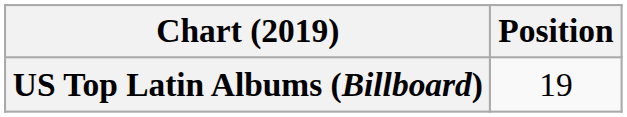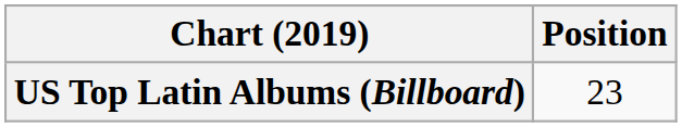US Top Latin Albums (Billboard) | Position: 19 -> 23
